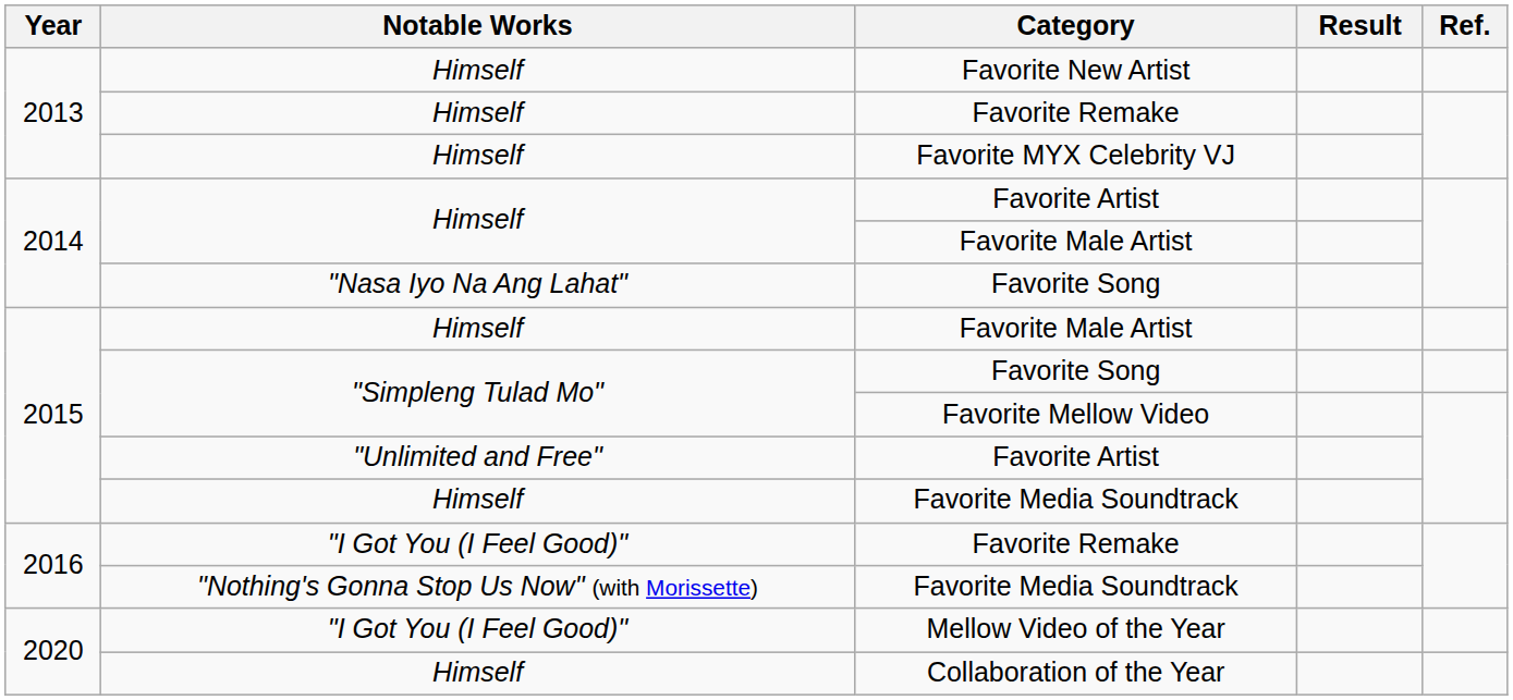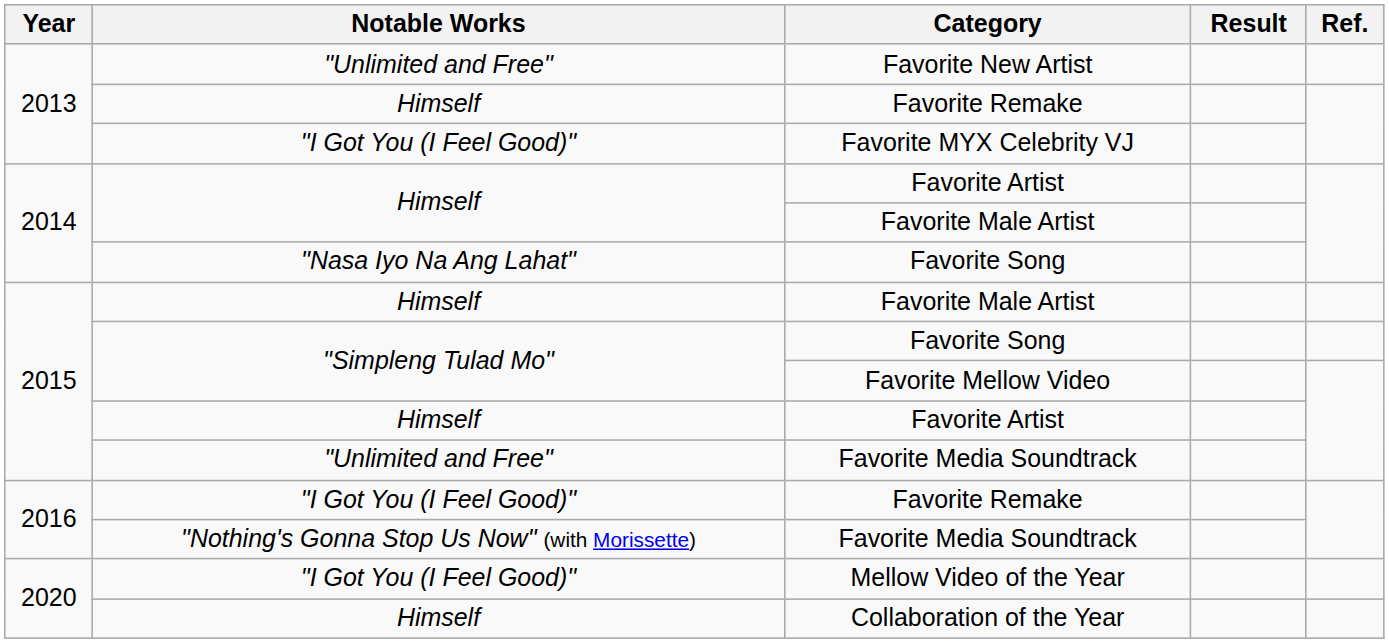Favorite New Artist | Notable Works: Himself -> "Unlimited and Free"
Favorite MYX Celebrity VJ | Notable Works: Himself -> "I Got You (I Feel Good)"
2015 / Favorite Artist | Notable Works: "Unlimited and Free" -> Himself
2015 / Favorite Media Soundtrack | Notable Works: Himself -> "Unlimited and Free"
